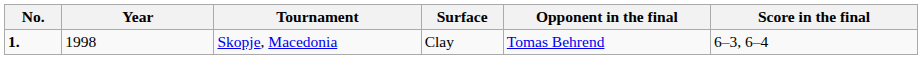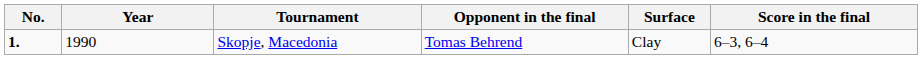columns swapped: Surface <-> Opponent in the final
Skopje, Macedonia | Year: 1998 -> 1990
